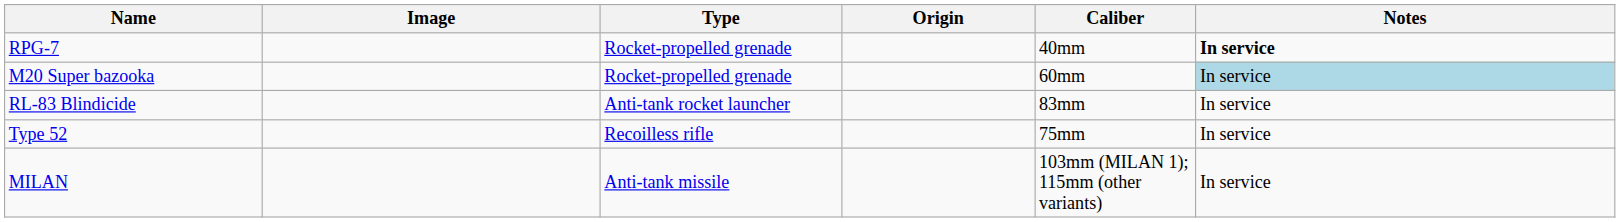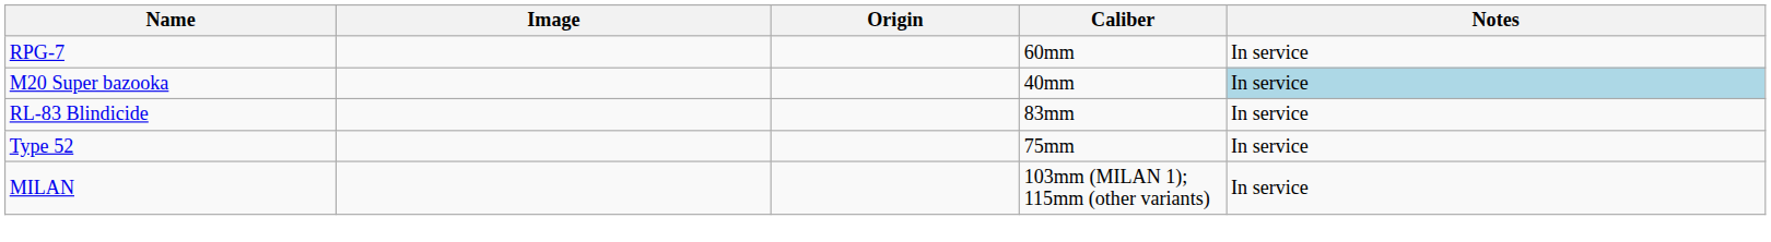- column: Type | Rocket-propelled grenade | Rocket-propelled grenade | Anti-tank rocket launcher | Recoilless rifle | Anti-tank missile
RPG-7 | Caliber: 40mm -> 60mm
RPG-7 | Notes: bold -> normal
M20 Super bazooka | Caliber: 60mm -> 40mm
